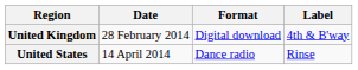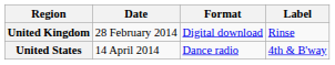United Kingdom | Label: 4th & B'way -> Rinse
United States | Label: Rinse -> 4th & B'way
